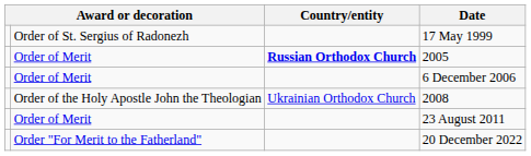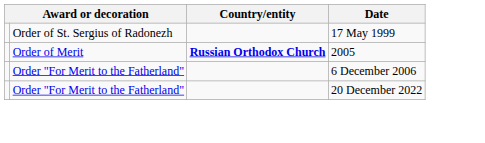6 December 2006 | column 2: Order of Merit -> Order "For Merit to the Fatherland"
- row: Order of the Holy Apostle John the Theologian | Ukrainian Orthodox Church | 2008
- row: Order of Merit | 23 August 2011
